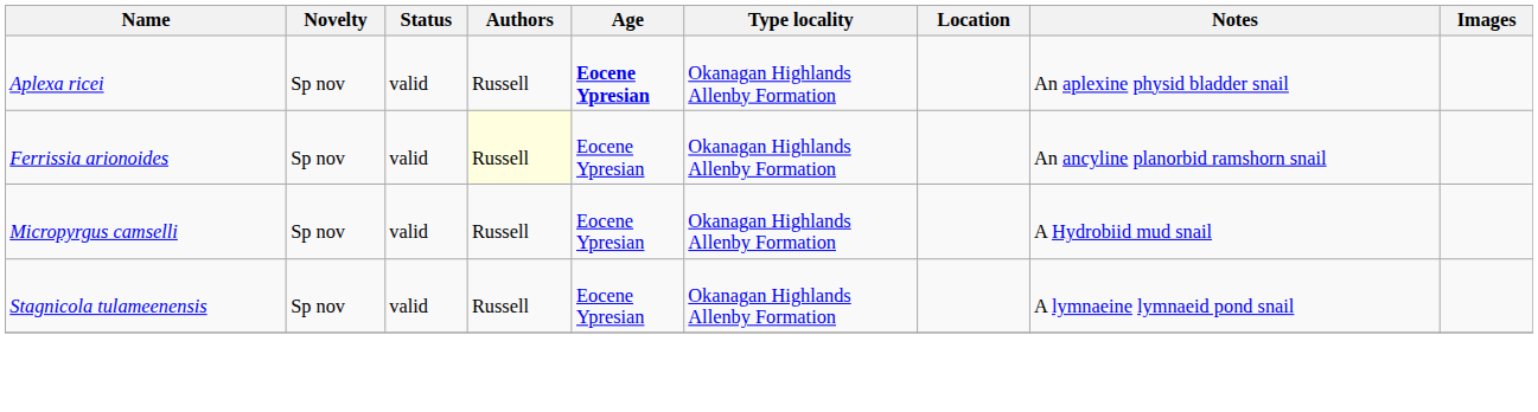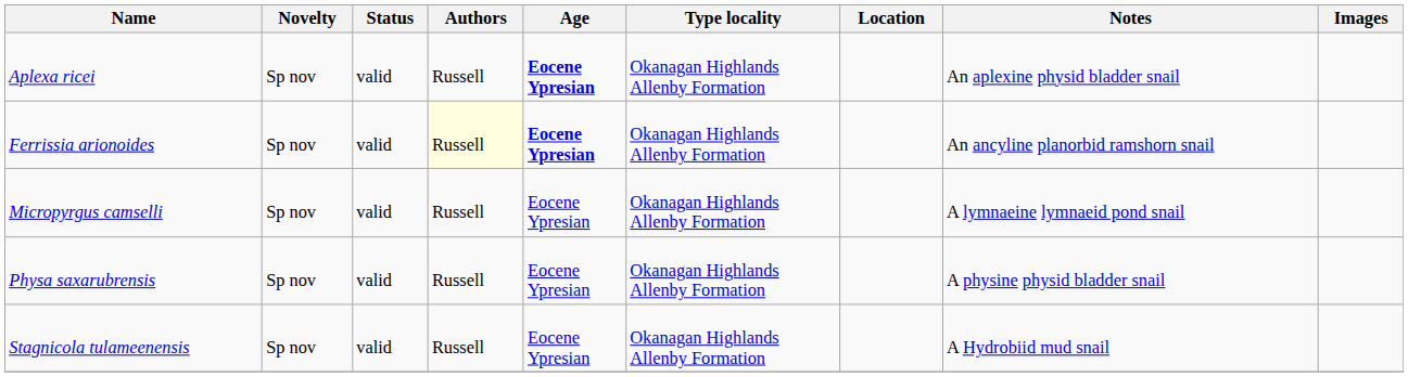Ferrissia arionoides | Age: normal -> bold
Micropyrgus camselli | Notes: A Hydrobiid mud snail -> A lymnaeine lymnaeid pond snail
+ row: Physa saxarubrensis | Sp nov | valid | Russell | Eocene Ypresian | Okanagan Highlands Allenby Formation | A physine physid bladder snail
Stagnicola tulameenensis | Notes: A lymnaeine lymnaeid pond snail -> A Hydrobiid mud snail
